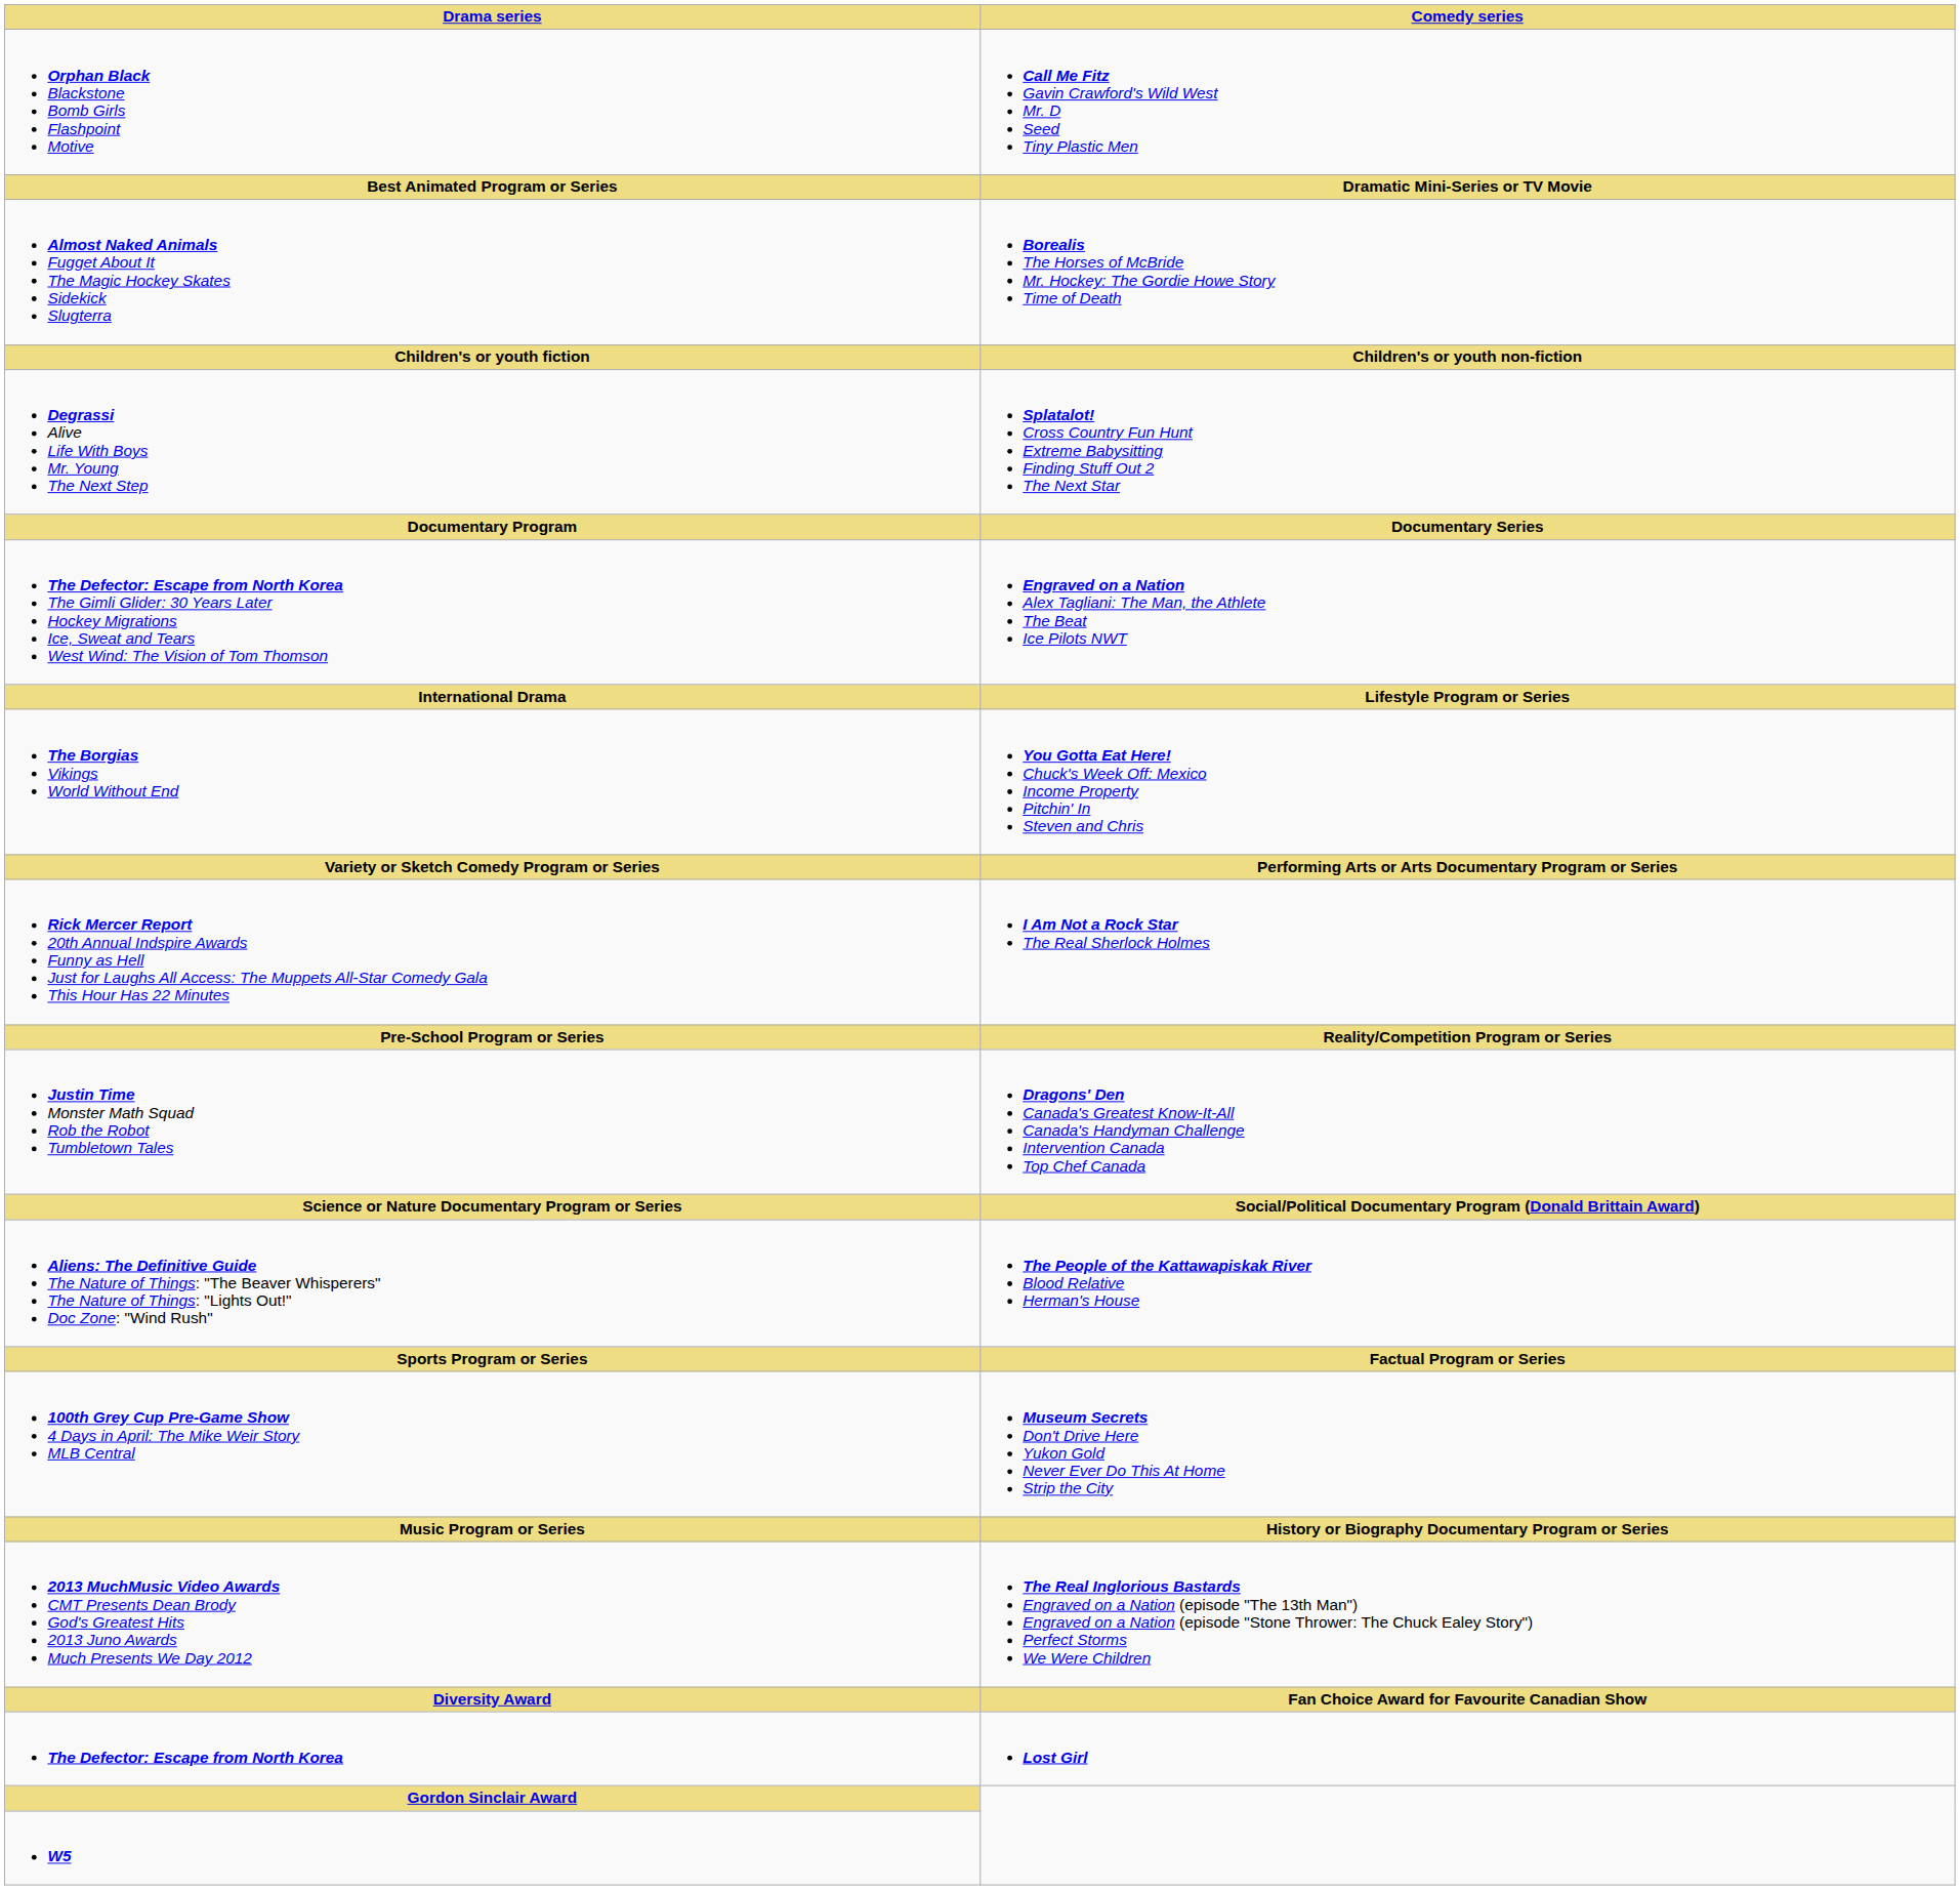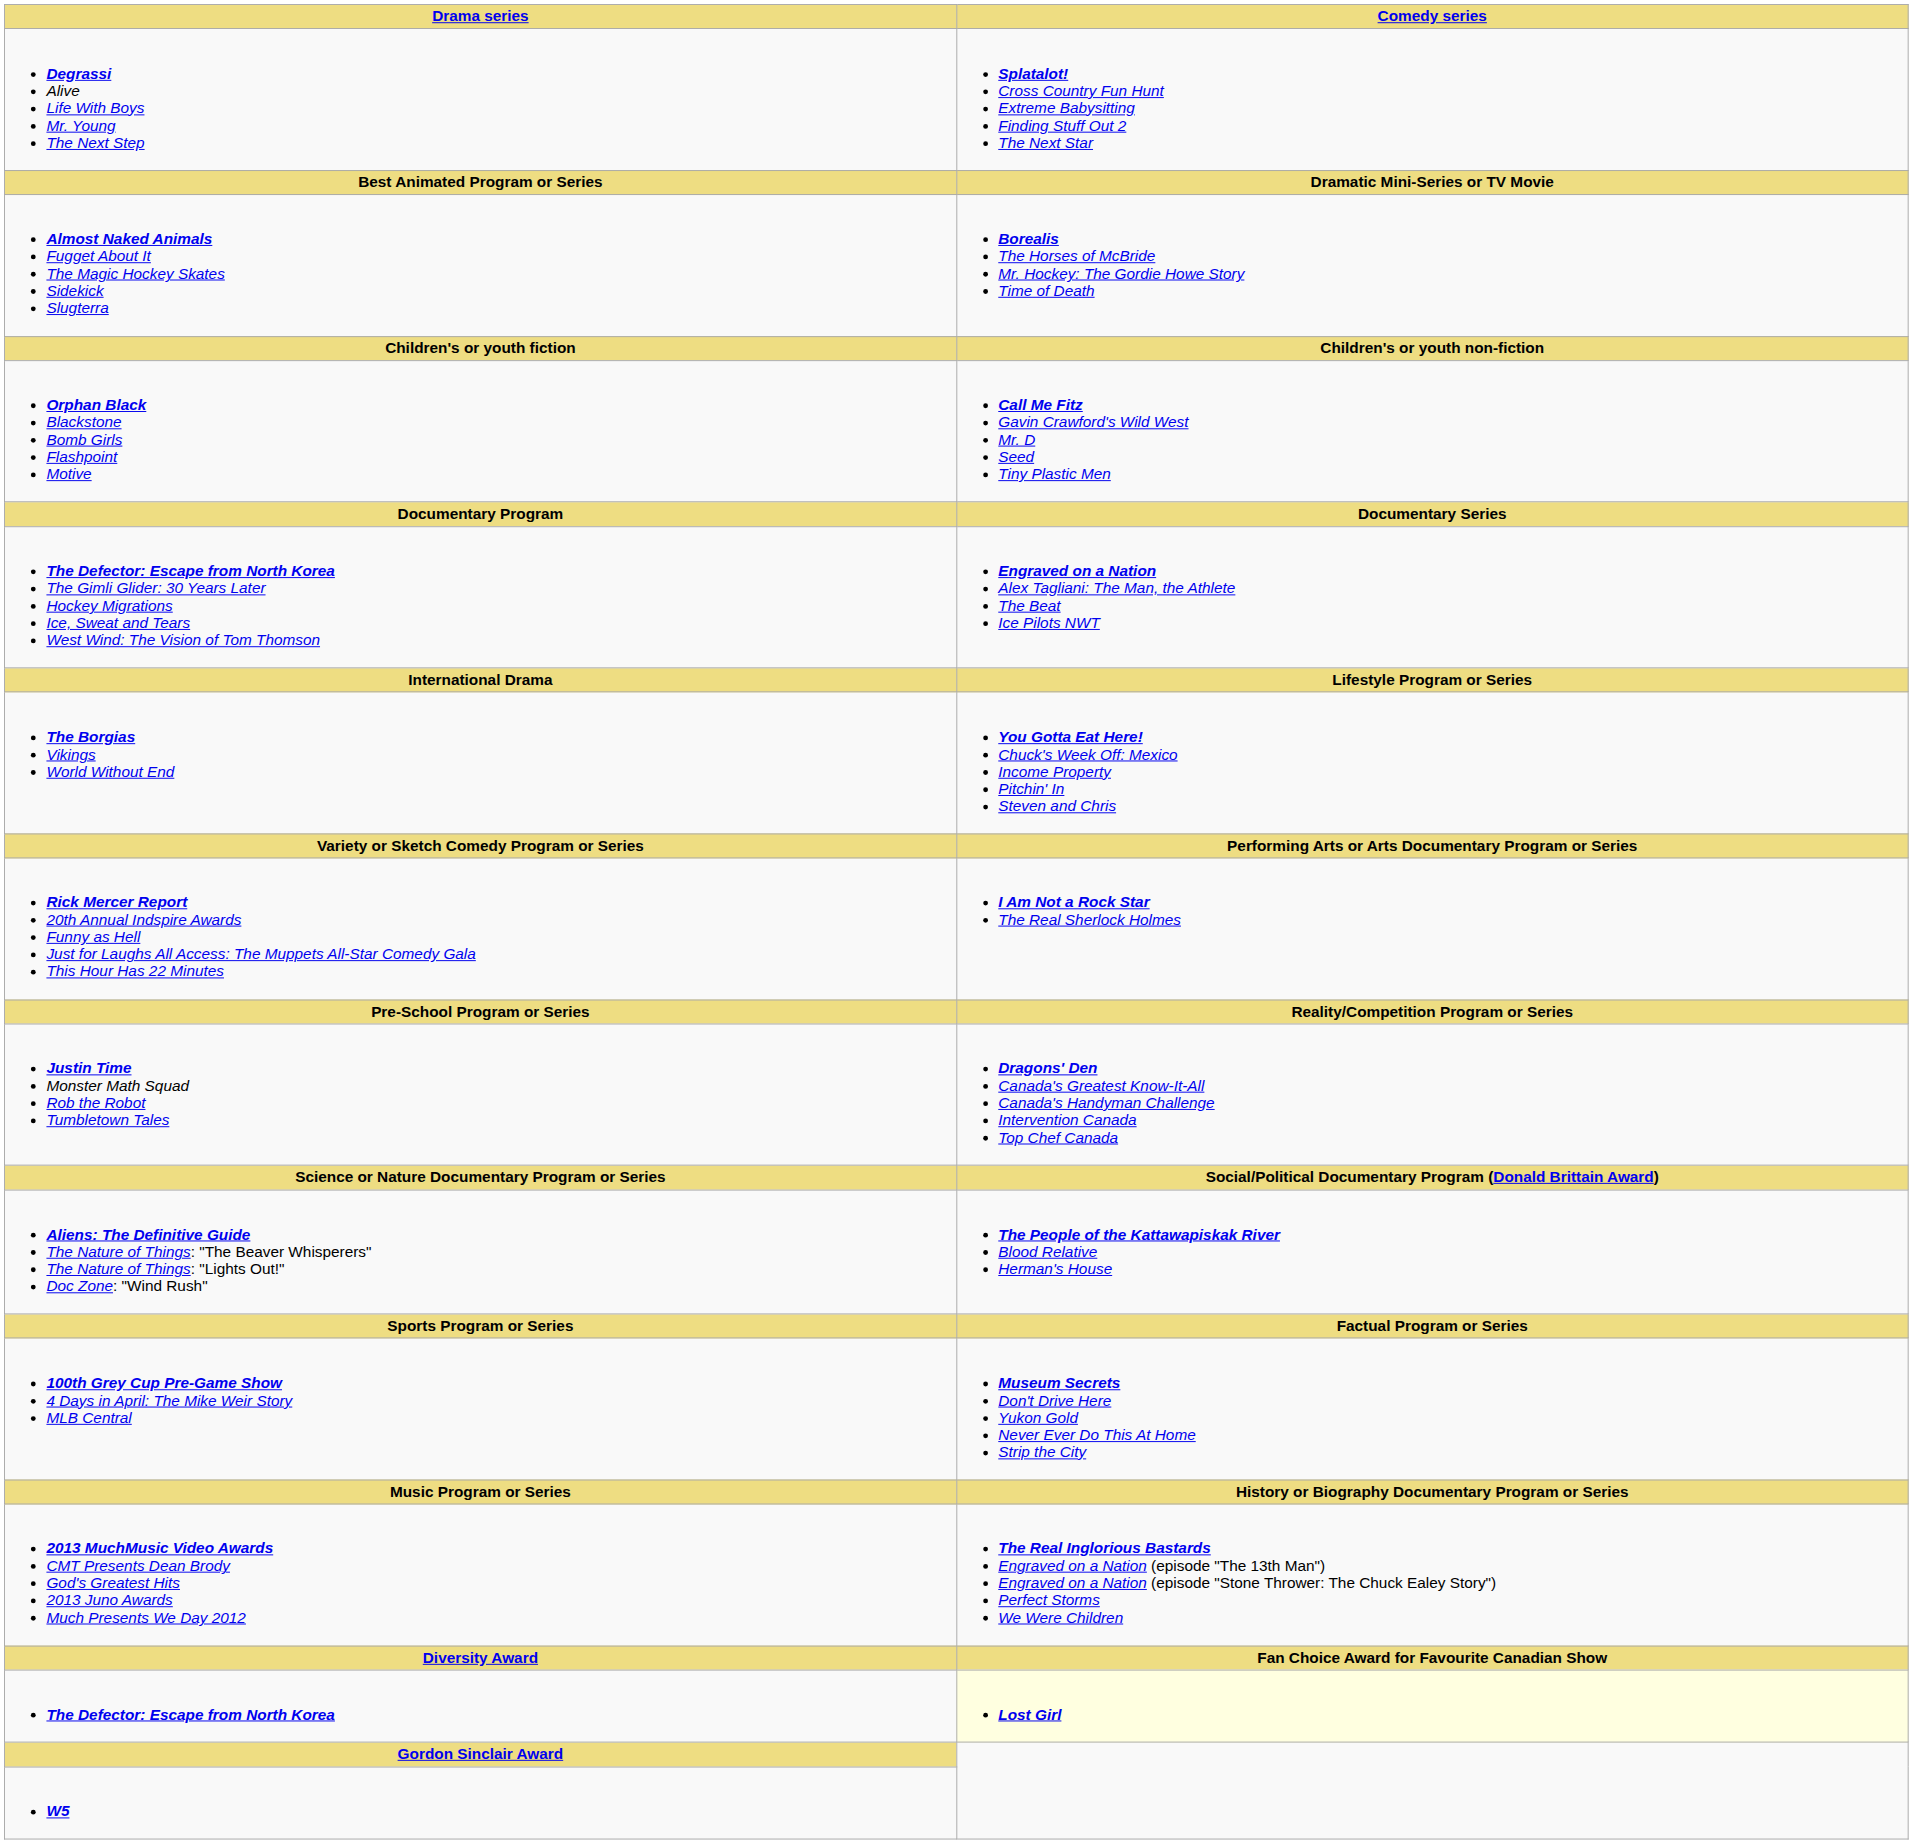rows swapped: Orphan Black Blackstone Bomb Girls Flashpoint Motive <-> Degrassi Alive Life With Boys Mr. Young The Next Step
The Defector: Escape from North Korea | Comedy series: no background -> lightyellow background
